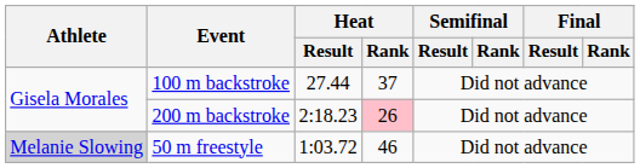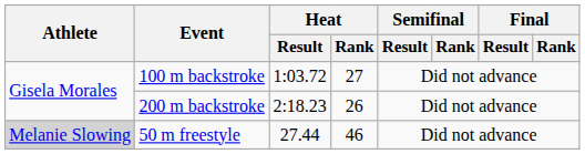100 m backstroke | Heat / Result: 27.44 -> 1:03.72
100 m backstroke | Heat / Rank: 37 -> 27
200 m backstroke | Heat / Rank: pink background -> no background
50 m freestyle | Heat / Result: 1:03.72 -> 27.44
